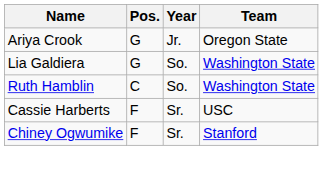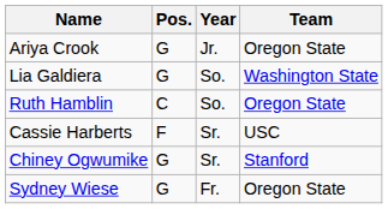Ruth Hamblin | Team: Washington State -> Oregon State
Chiney Ogwumike | Pos.: F -> G
+ row: Sydney Wiese | G | Fr. | Oregon State
